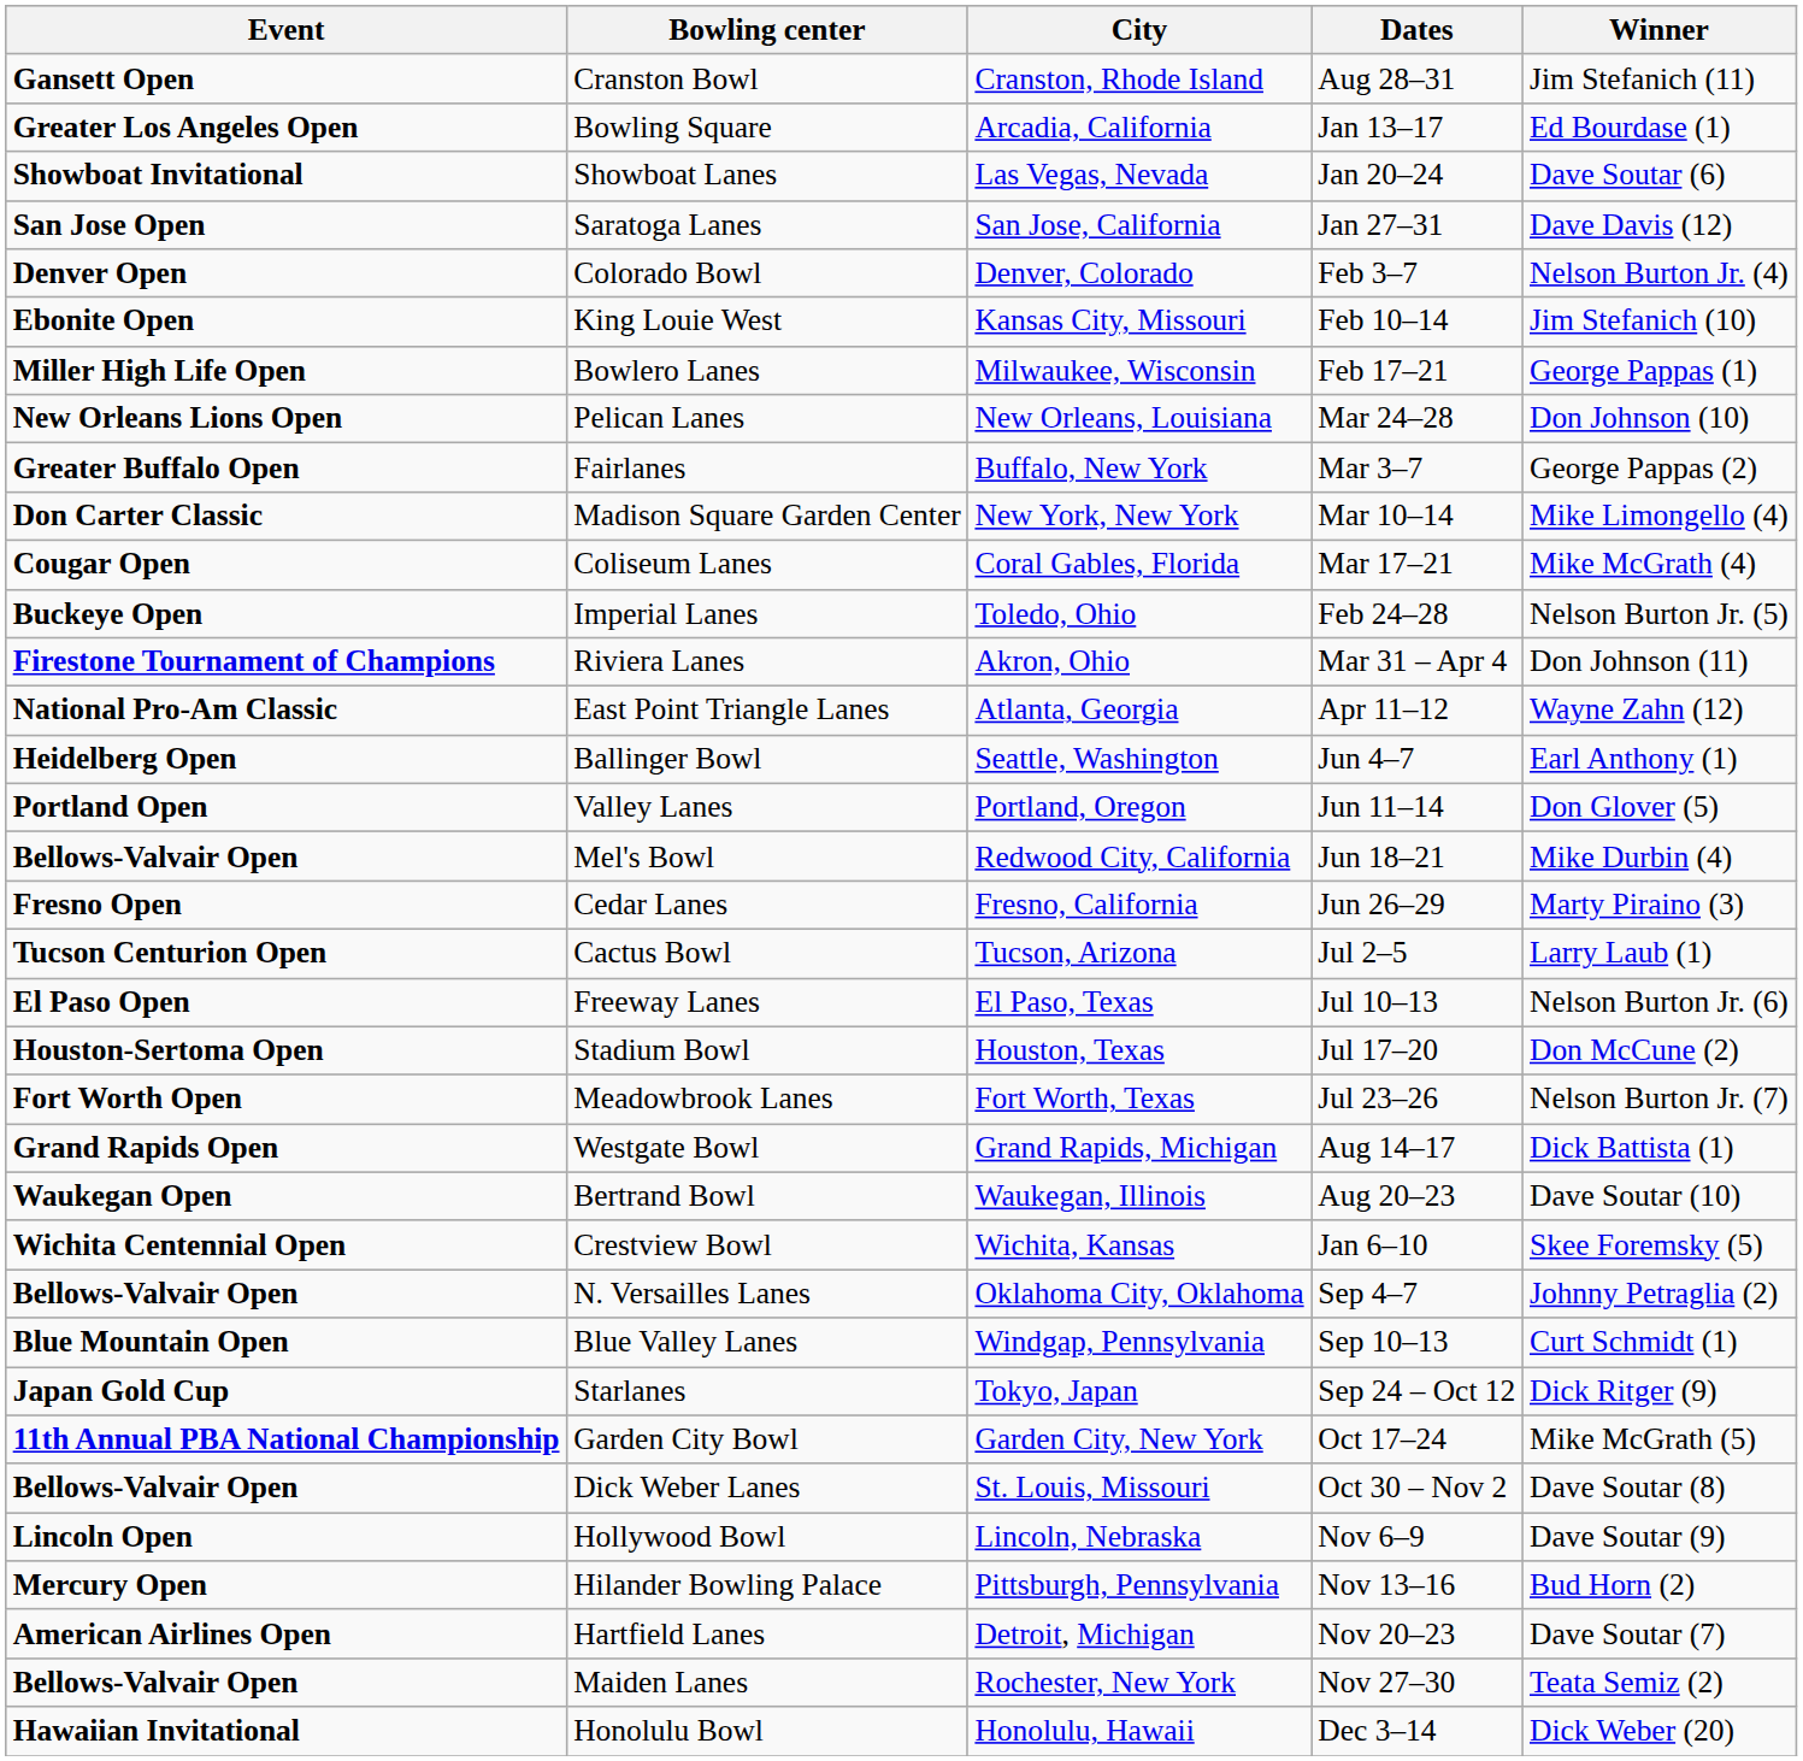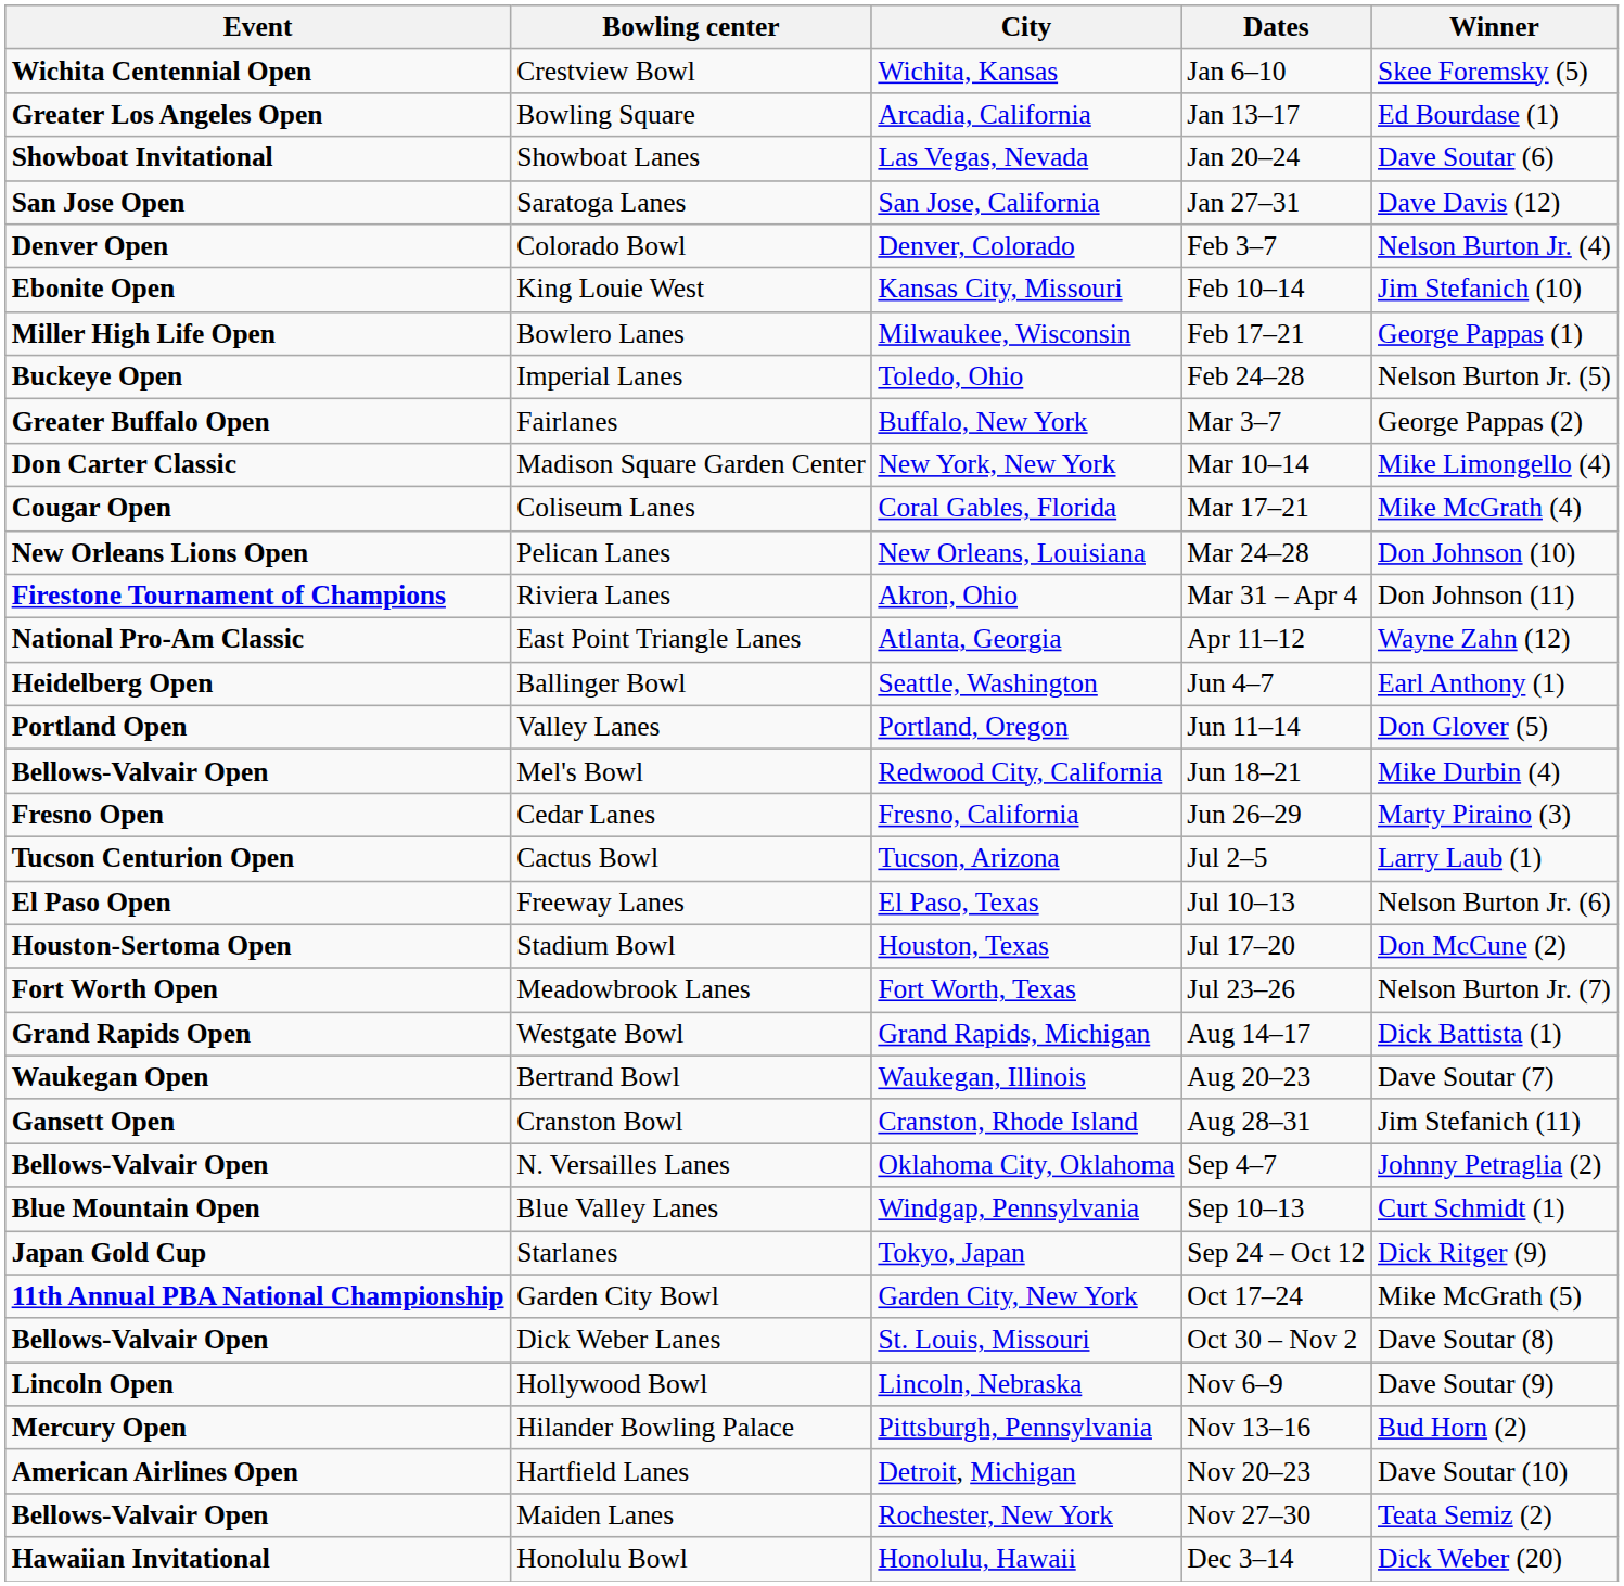rows swapped: Crestview Bowl <-> Cranston Bowl
rows swapped: Imperial Lanes <-> Pelican Lanes
Bertrand Bowl | Winner: Dave Soutar (10) -> Dave Soutar (7)
Hartfield Lanes | Winner: Dave Soutar (7) -> Dave Soutar (10)
